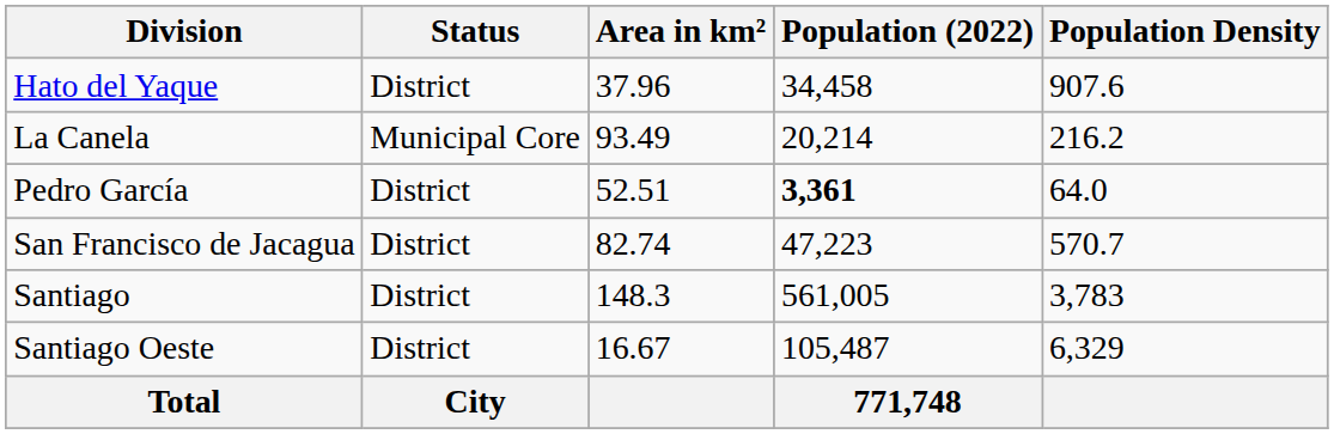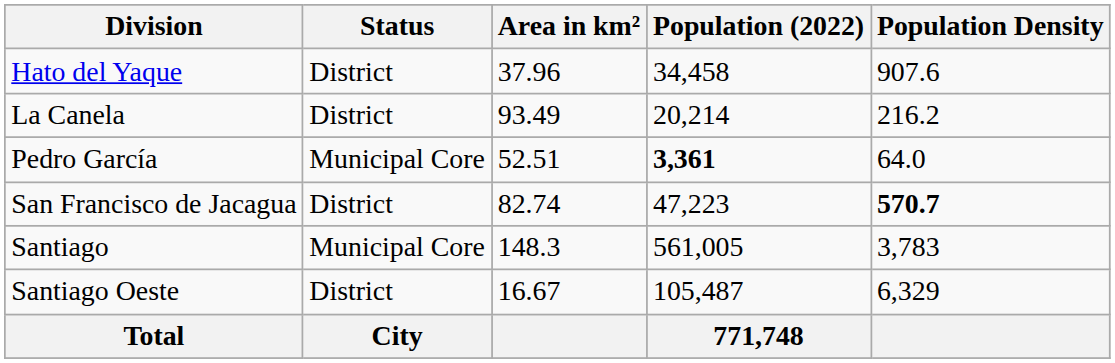La Canela | Status: Municipal Core -> District
Pedro García | Status: District -> Municipal Core
San Francisco de Jacagua | Population Density: normal -> bold
Santiago | Status: District -> Municipal Core
